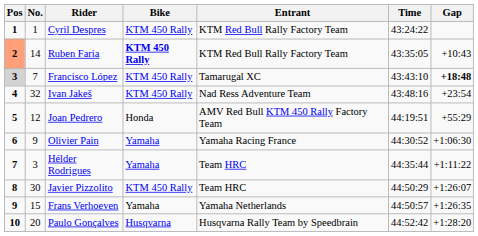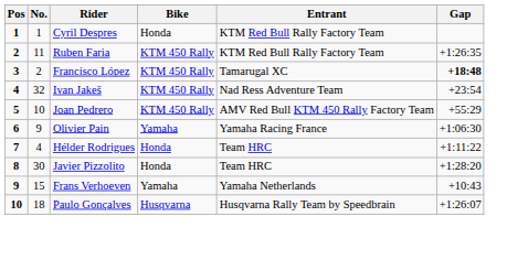- column: Time | 43:24:22 | 43:35:05 | 43:43:10 | 43:48:16 | 44:19:51 | 44:30:52 | 44:35:44 | 44:50:29 | 44:50:57 | 44:52:42
Cyril Despres | Bike: KTM 450 Rally -> Honda
Ruben Faria | Pos: lightsalmon background -> no background
Ruben Faria | No.: 14 -> 11
Ruben Faria | Bike: bold -> normal
Ruben Faria | Gap: +10:43 -> +1:26:35
Francisco López | Pos: lightgrey background -> no background
Francisco López | No.: 7 -> 2
Joan Pedrero | No.: 12 -> 10
Joan Pedrero | Bike: Honda -> KTM 450 Rally
Hélder Rodrigues | No.: 3 -> 4
Hélder Rodrigues | Bike: Yamaha -> Honda
Javier Pizzolito | Bike: KTM 450 Rally -> Honda
Javier Pizzolito | Gap: +1:26:07 -> +1:28:20
Frans Verhoeven | Gap: +1:26:35 -> +10:43
Paulo Gonçalves | No.: 20 -> 18
Paulo Gonçalves | Gap: +1:28:20 -> +1:26:07
